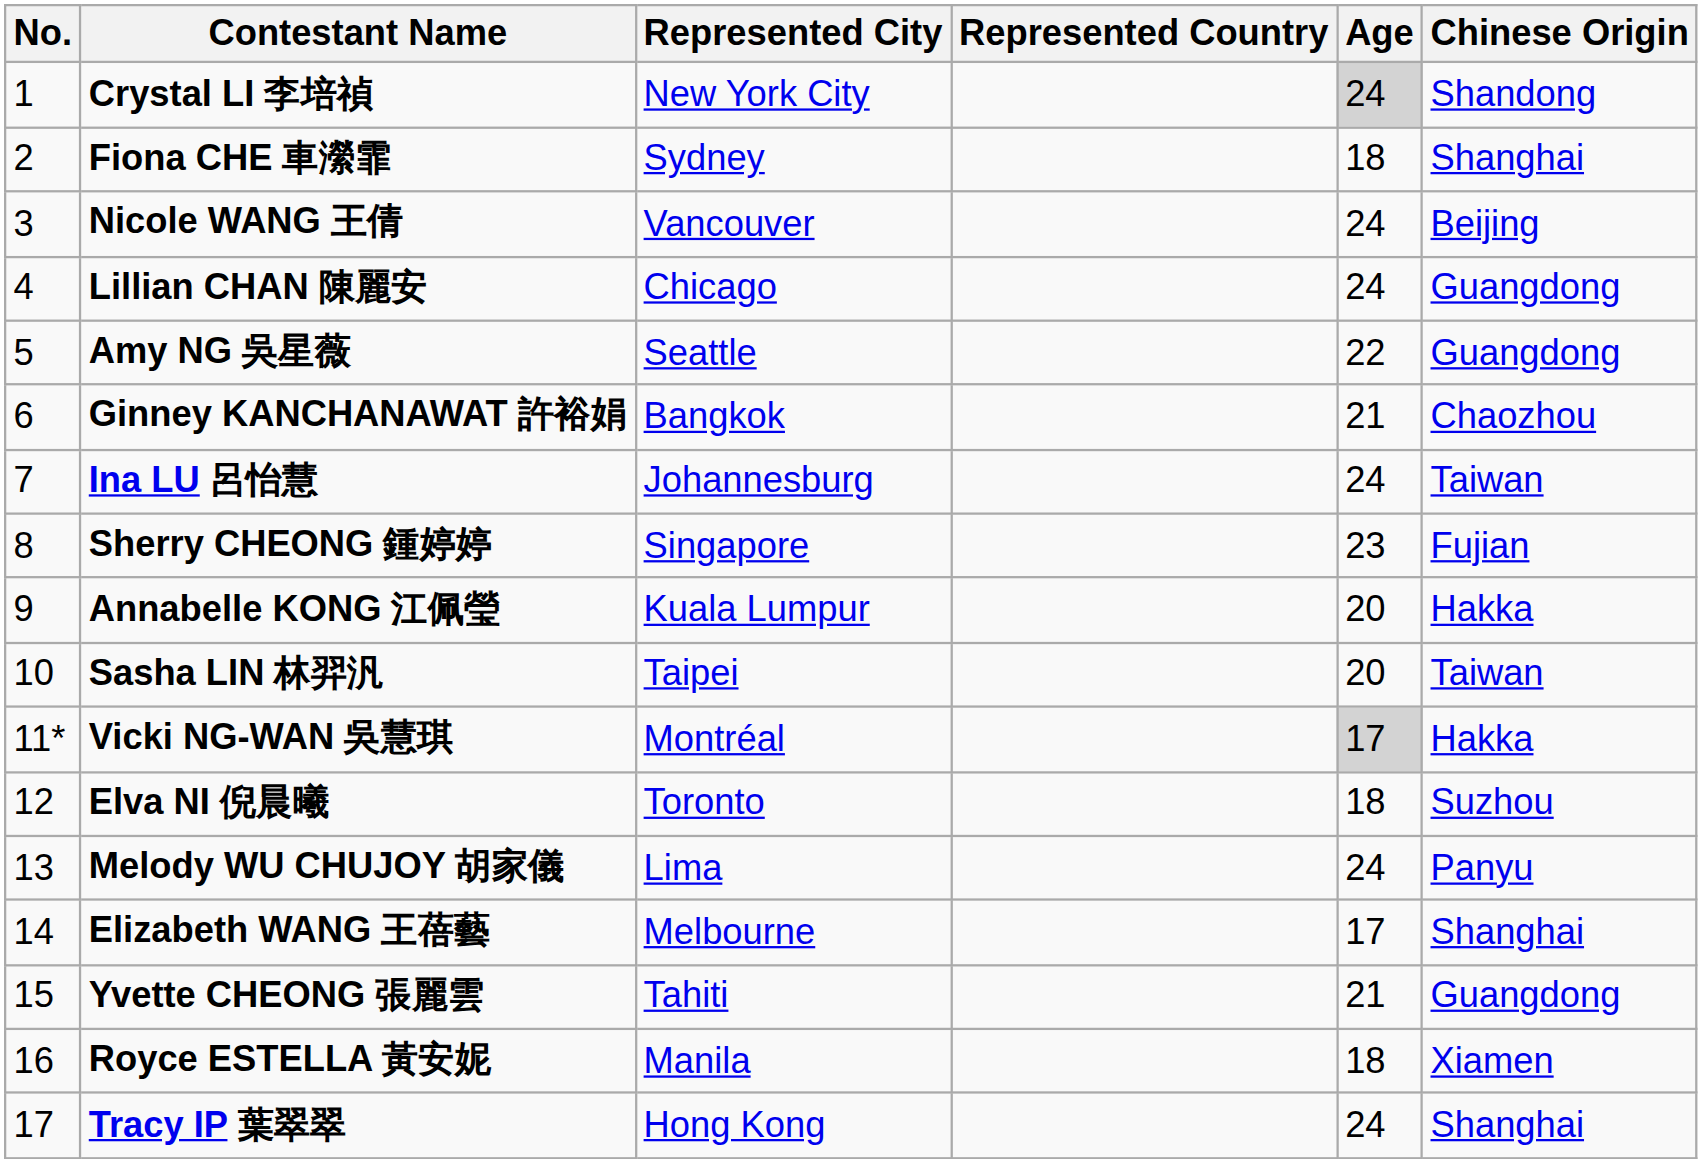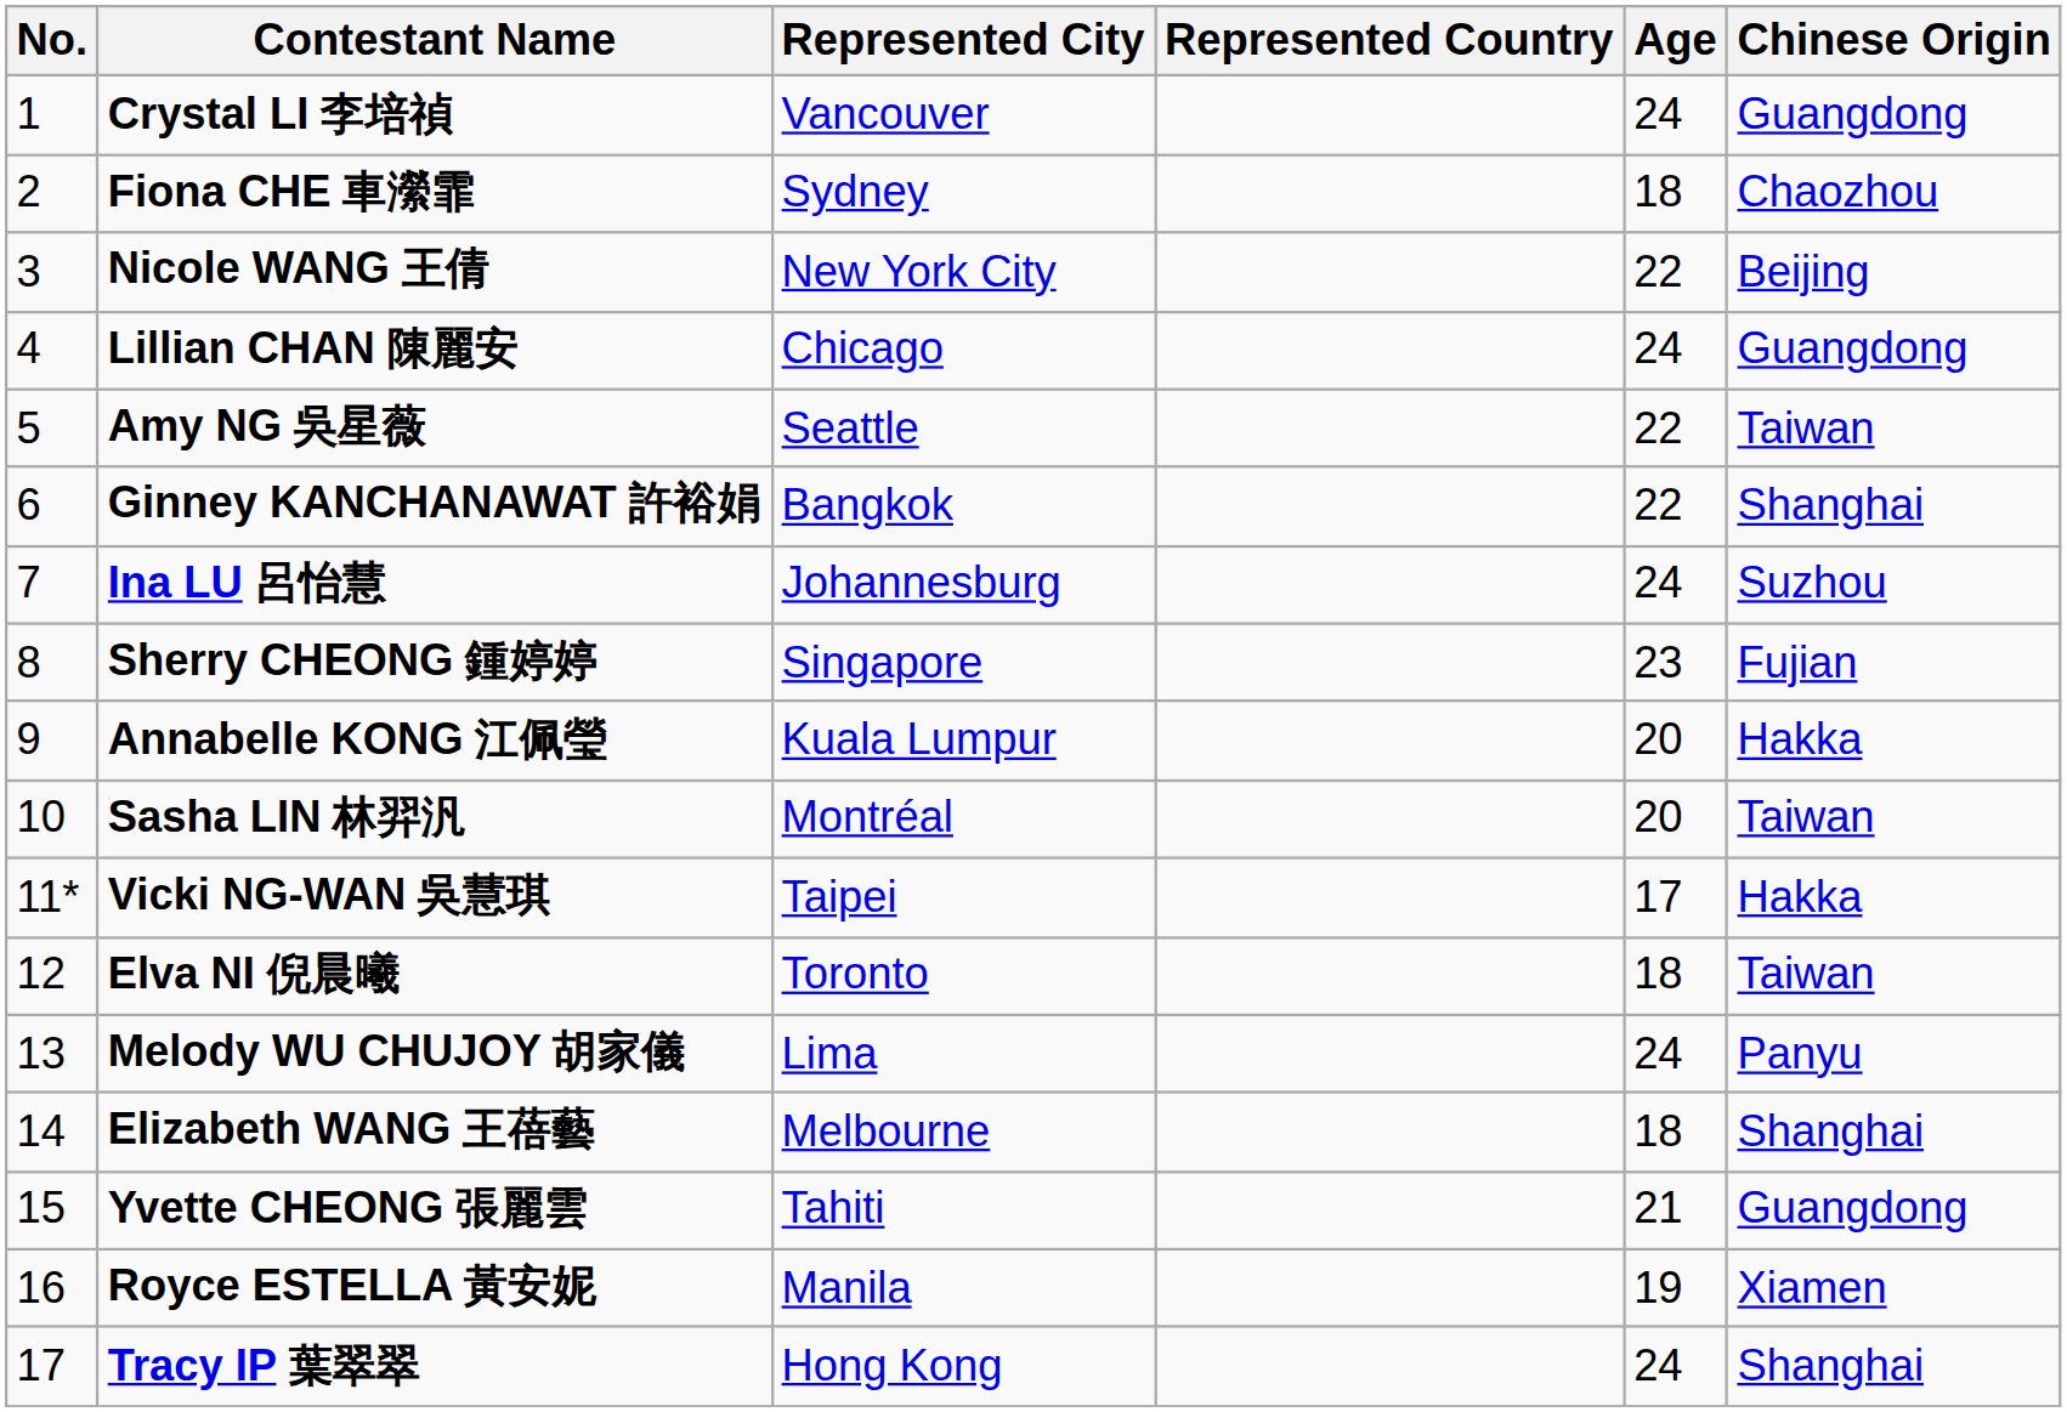Crystal LI 李培禎 | Represented City: New York City -> Vancouver
Crystal LI 李培禎 | Age: lightgrey background -> no background
Crystal LI 李培禎 | Chinese Origin: Shandong -> Guangdong
Fiona CHE 車瀠霏 | Chinese Origin: Shanghai -> Chaozhou
Nicole WANG 王倩 | Represented City: Vancouver -> New York City
Nicole WANG 王倩 | Age: 24 -> 22
Amy NG 吳星薇 | Chinese Origin: Guangdong -> Taiwan
Ginney KANCHANAWAT 許裕娟 | Age: 21 -> 22
Ginney KANCHANAWAT 許裕娟 | Chinese Origin: Chaozhou -> Shanghai
Ina LU 呂怡慧 | Chinese Origin: Taiwan -> Suzhou
Sasha LIN 林羿汎 | Represented City: Taipei -> Montréal
Vicki NG-WAN 吳慧琪 | Represented City: Montréal -> Taipei
Vicki NG-WAN 吳慧琪 | Age: lightgrey background -> no background
Elva NI 倪晨曦 | Chinese Origin: Suzhou -> Taiwan
Elizabeth WANG 王蓓藝 | Age: 17 -> 18
Royce ESTELLA 黃安妮 | Age: 18 -> 19
